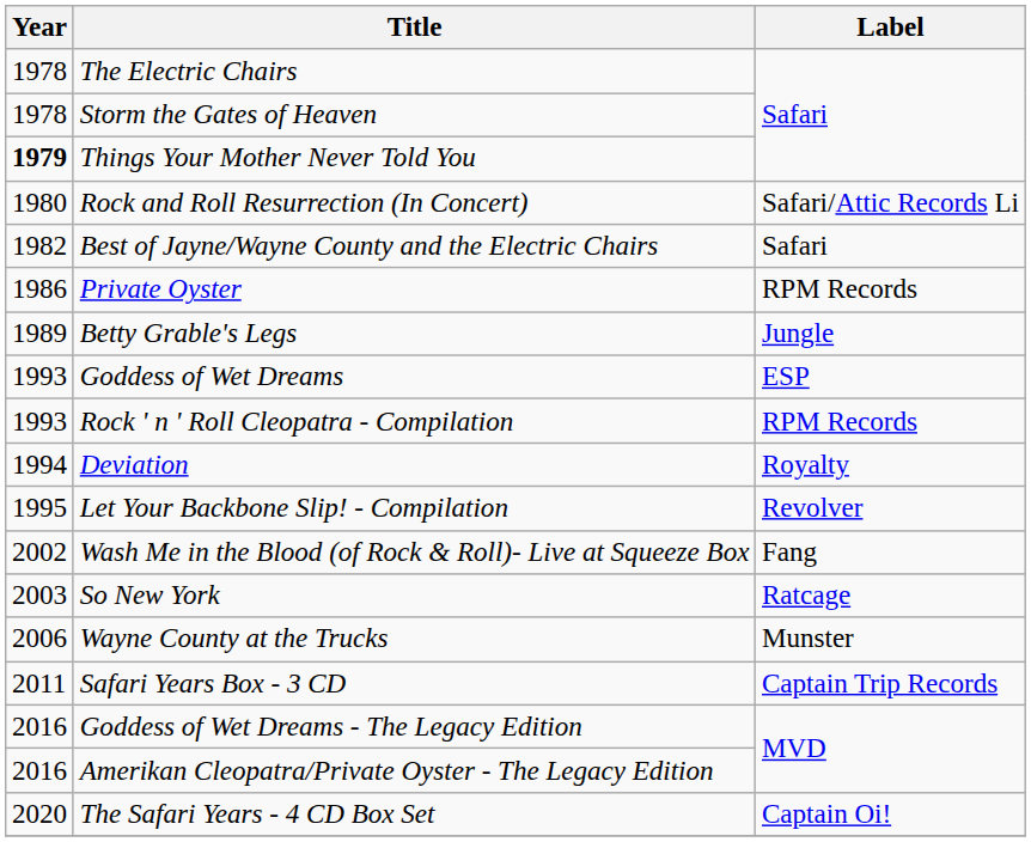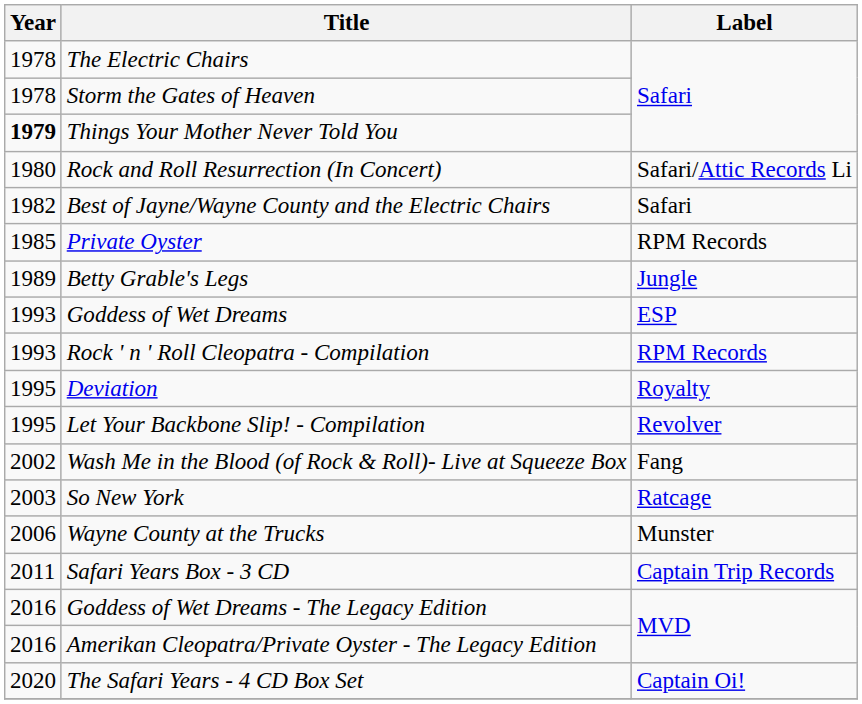Private Oyster | Year: 1986 -> 1985
Deviation | Year: 1994 -> 1995
